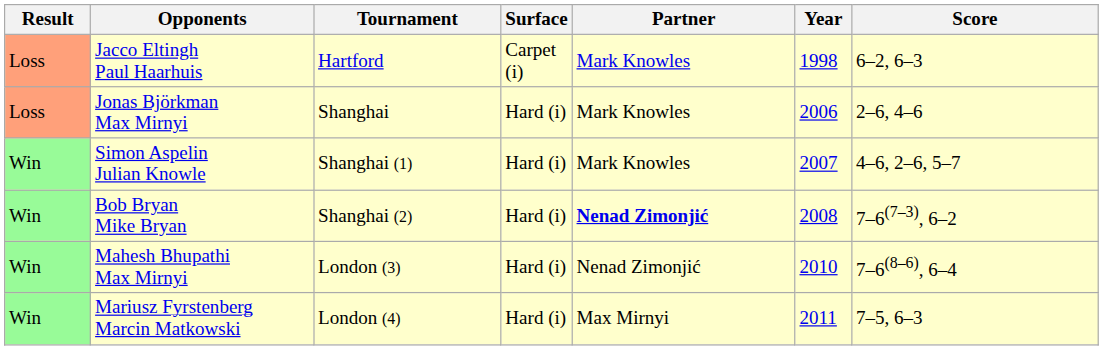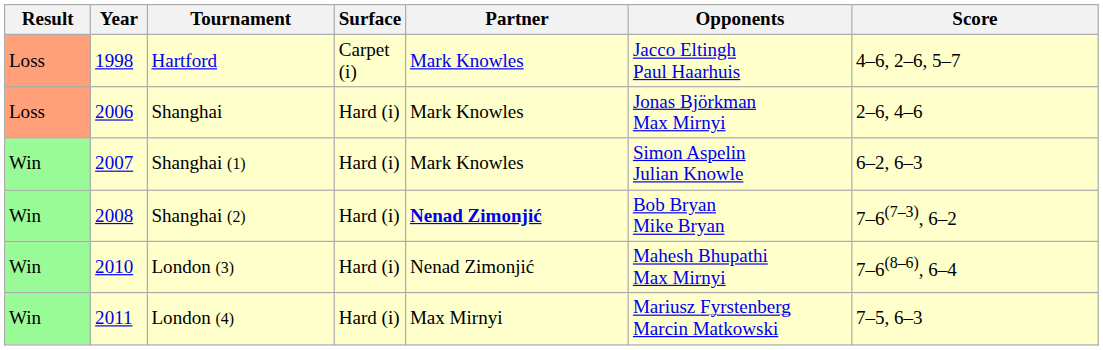columns swapped: Year <-> Opponents
Hartford | Score: 6–2, 6–3 -> 4–6, 2–6, 5–7
Shanghai (1) | Score: 4–6, 2–6, 5–7 -> 6–2, 6–3
